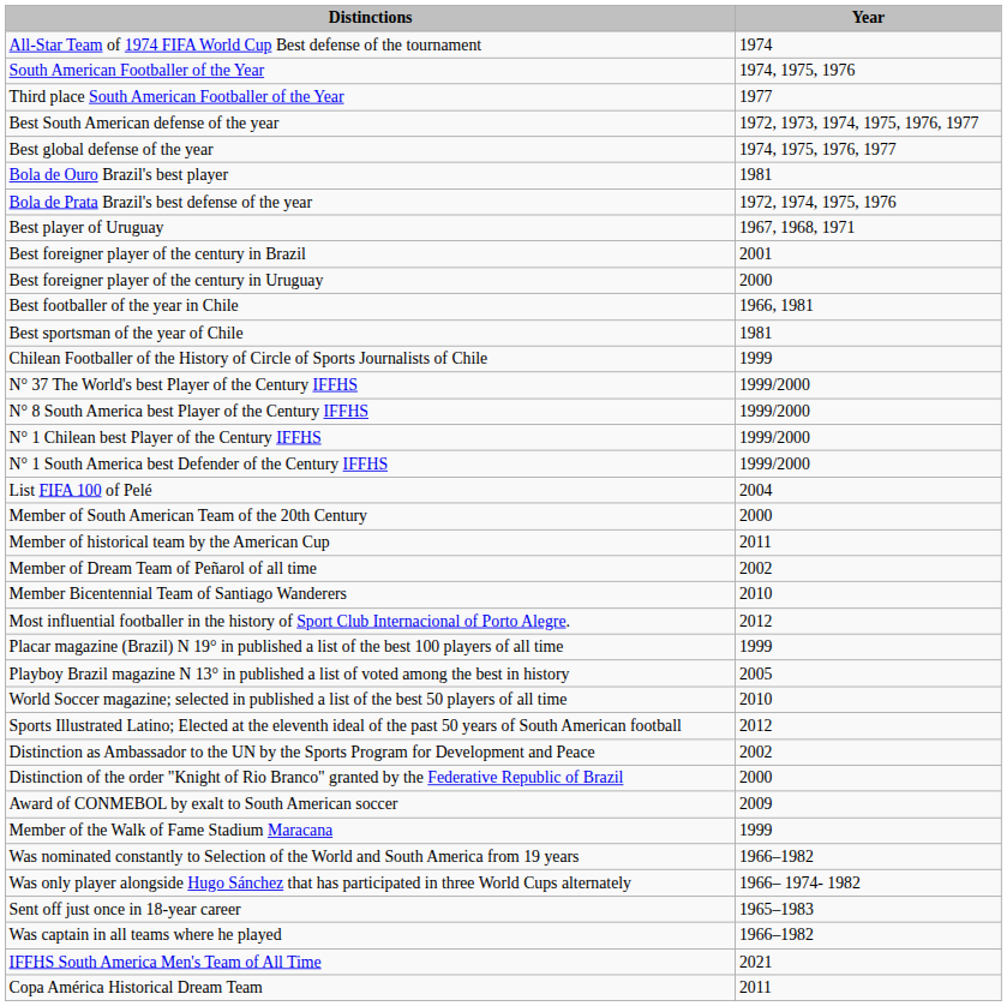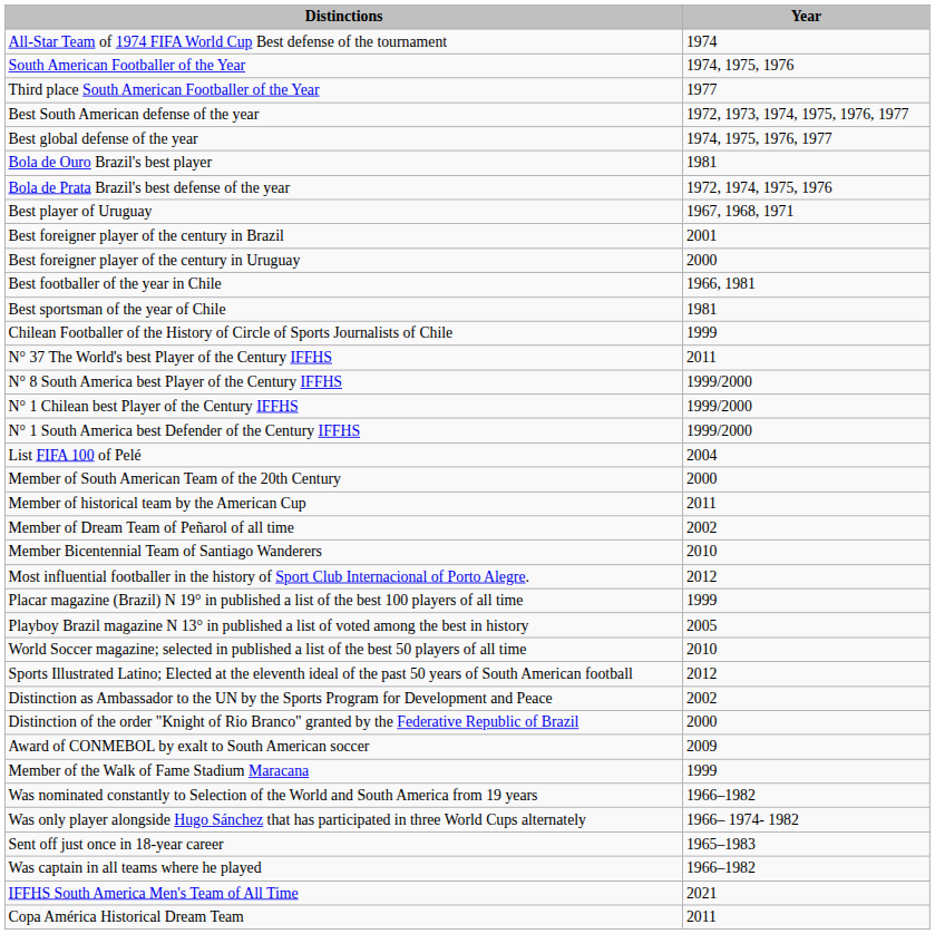N° 37 The World's best Player of the Century IFFHS | Year: 1999/2000 -> 2011
